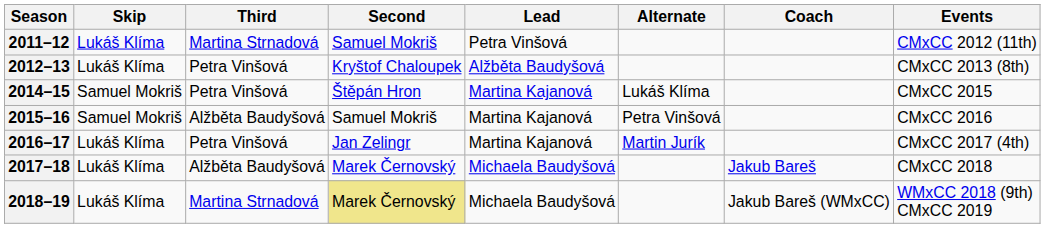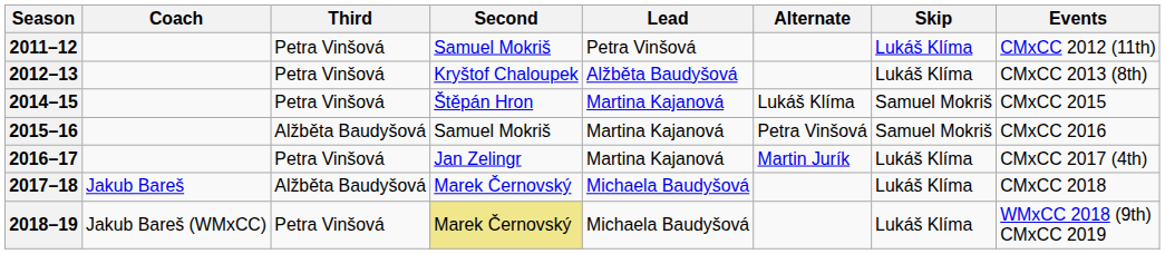columns swapped: Skip <-> Coach
2011–12 | Third: Martina Strnadová -> Petra Vinšová
2018–19 | Third: Martina Strnadová -> Petra Vinšová
